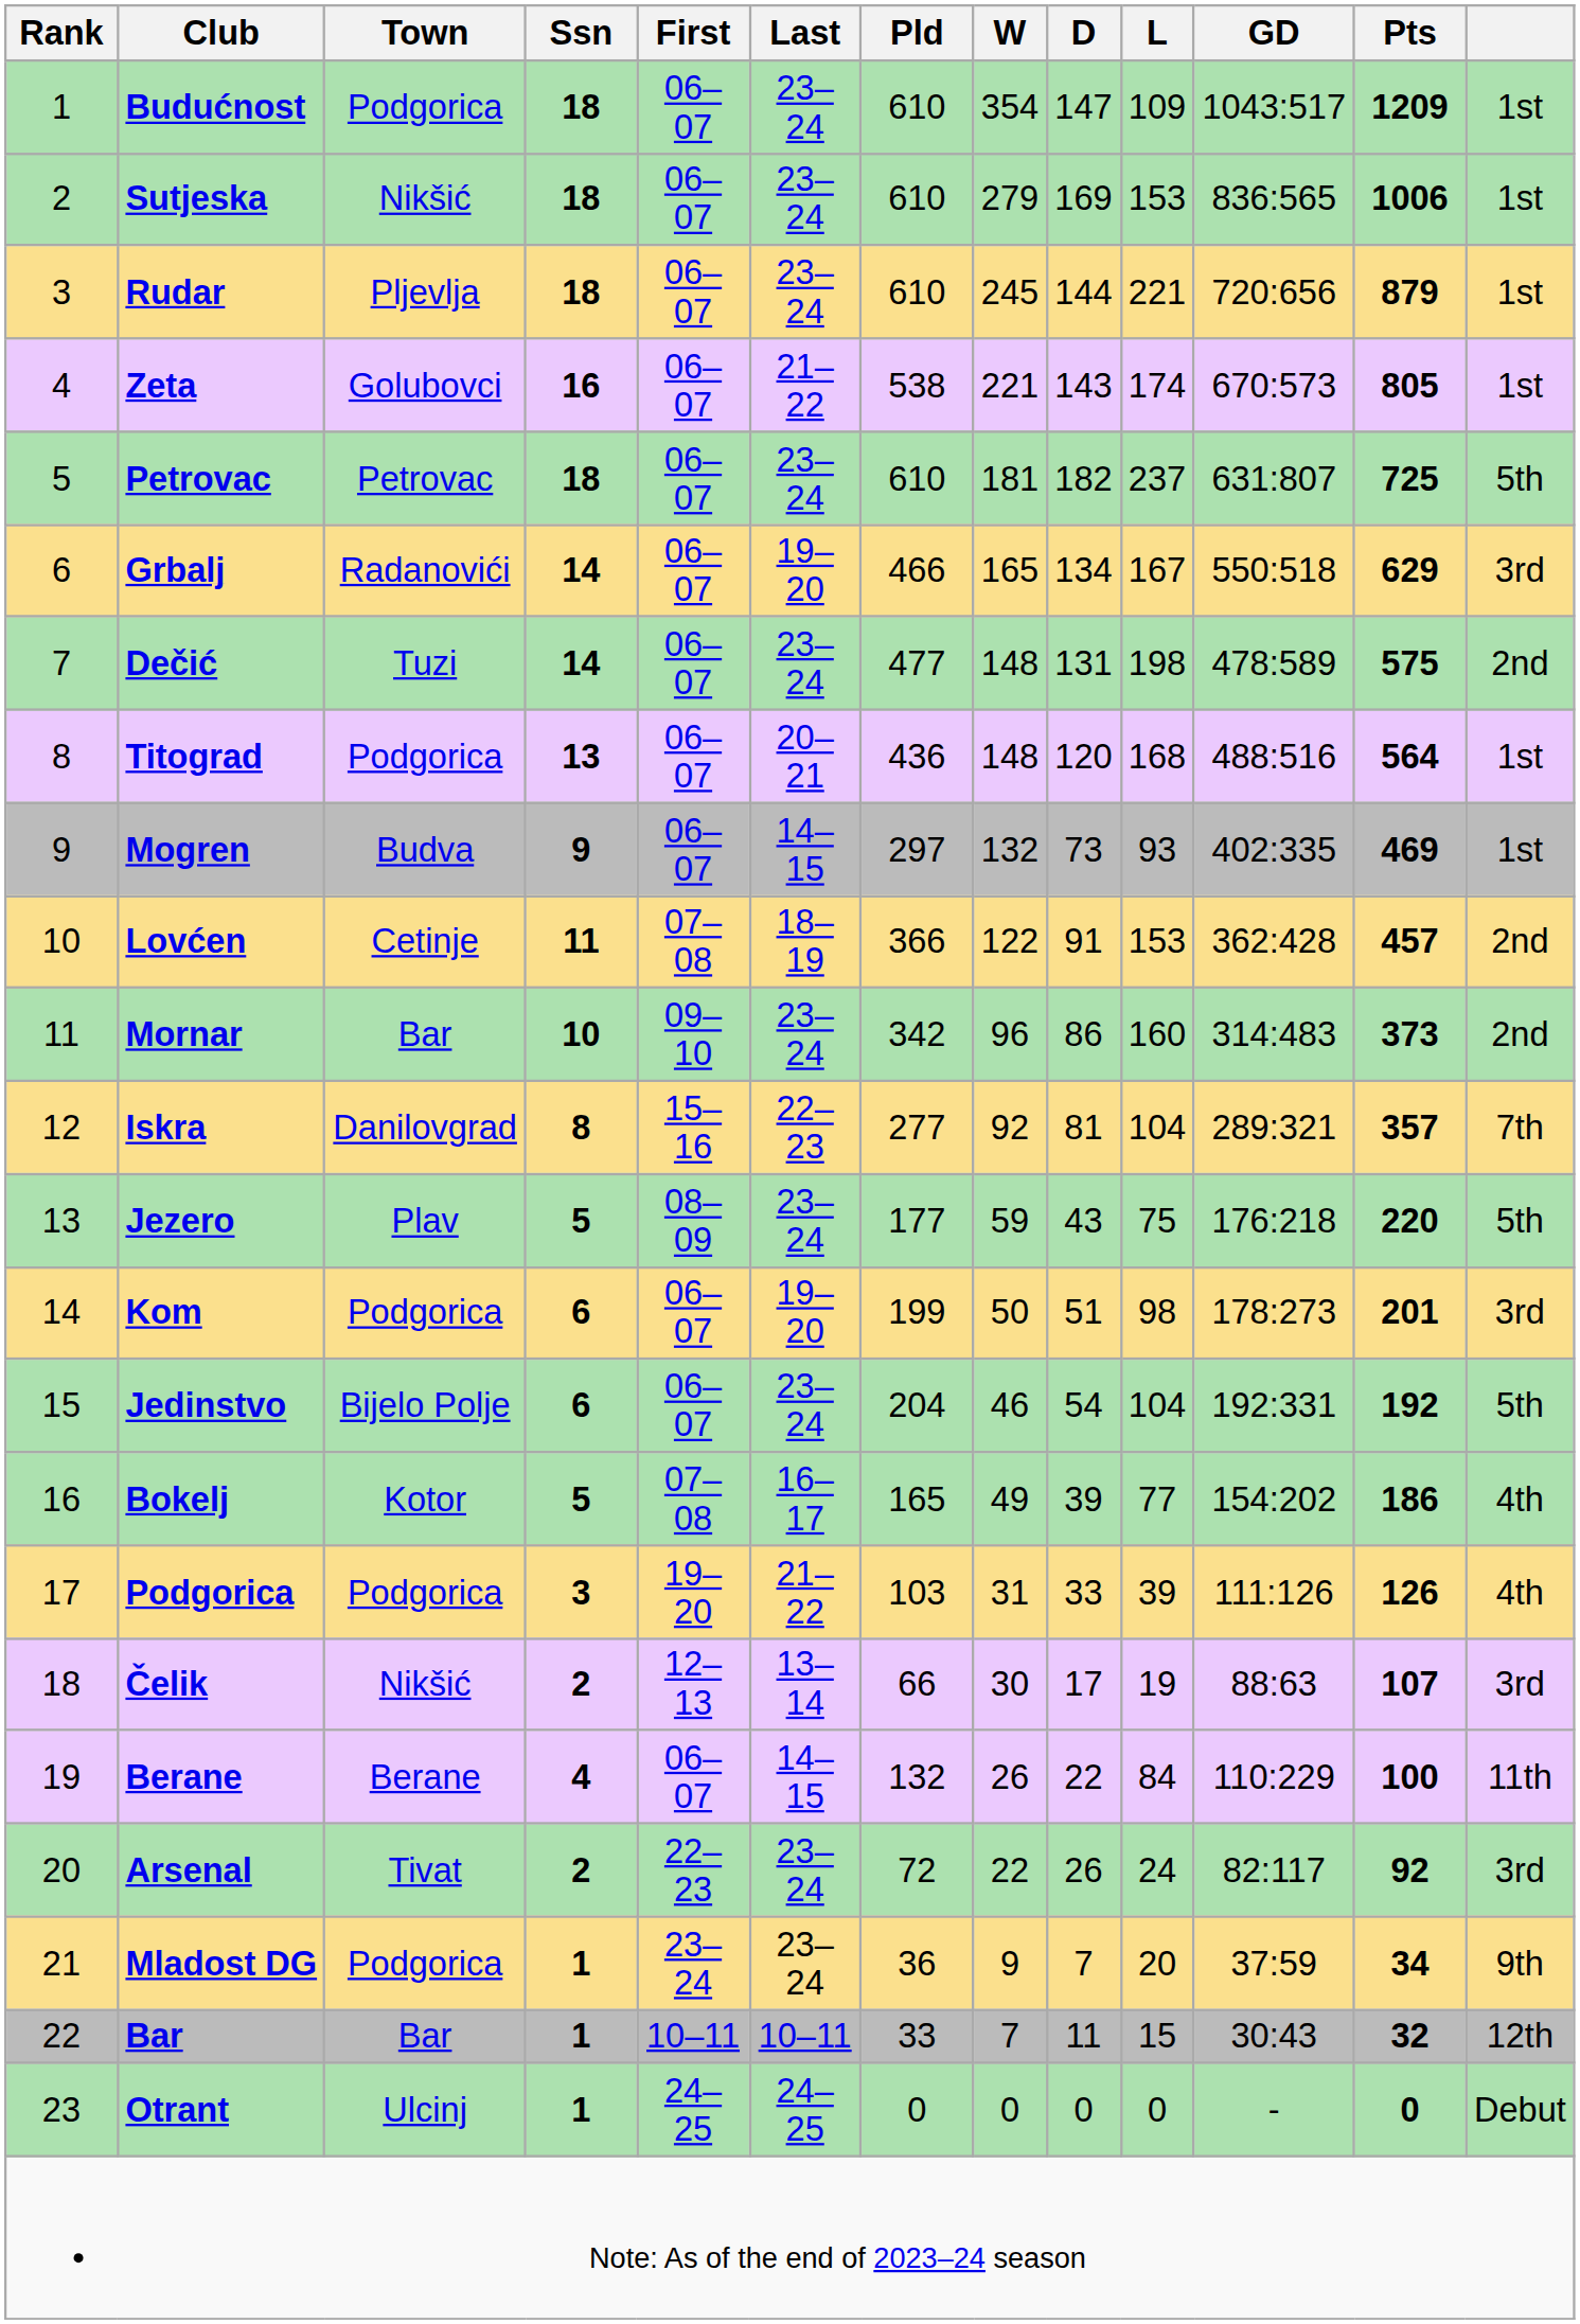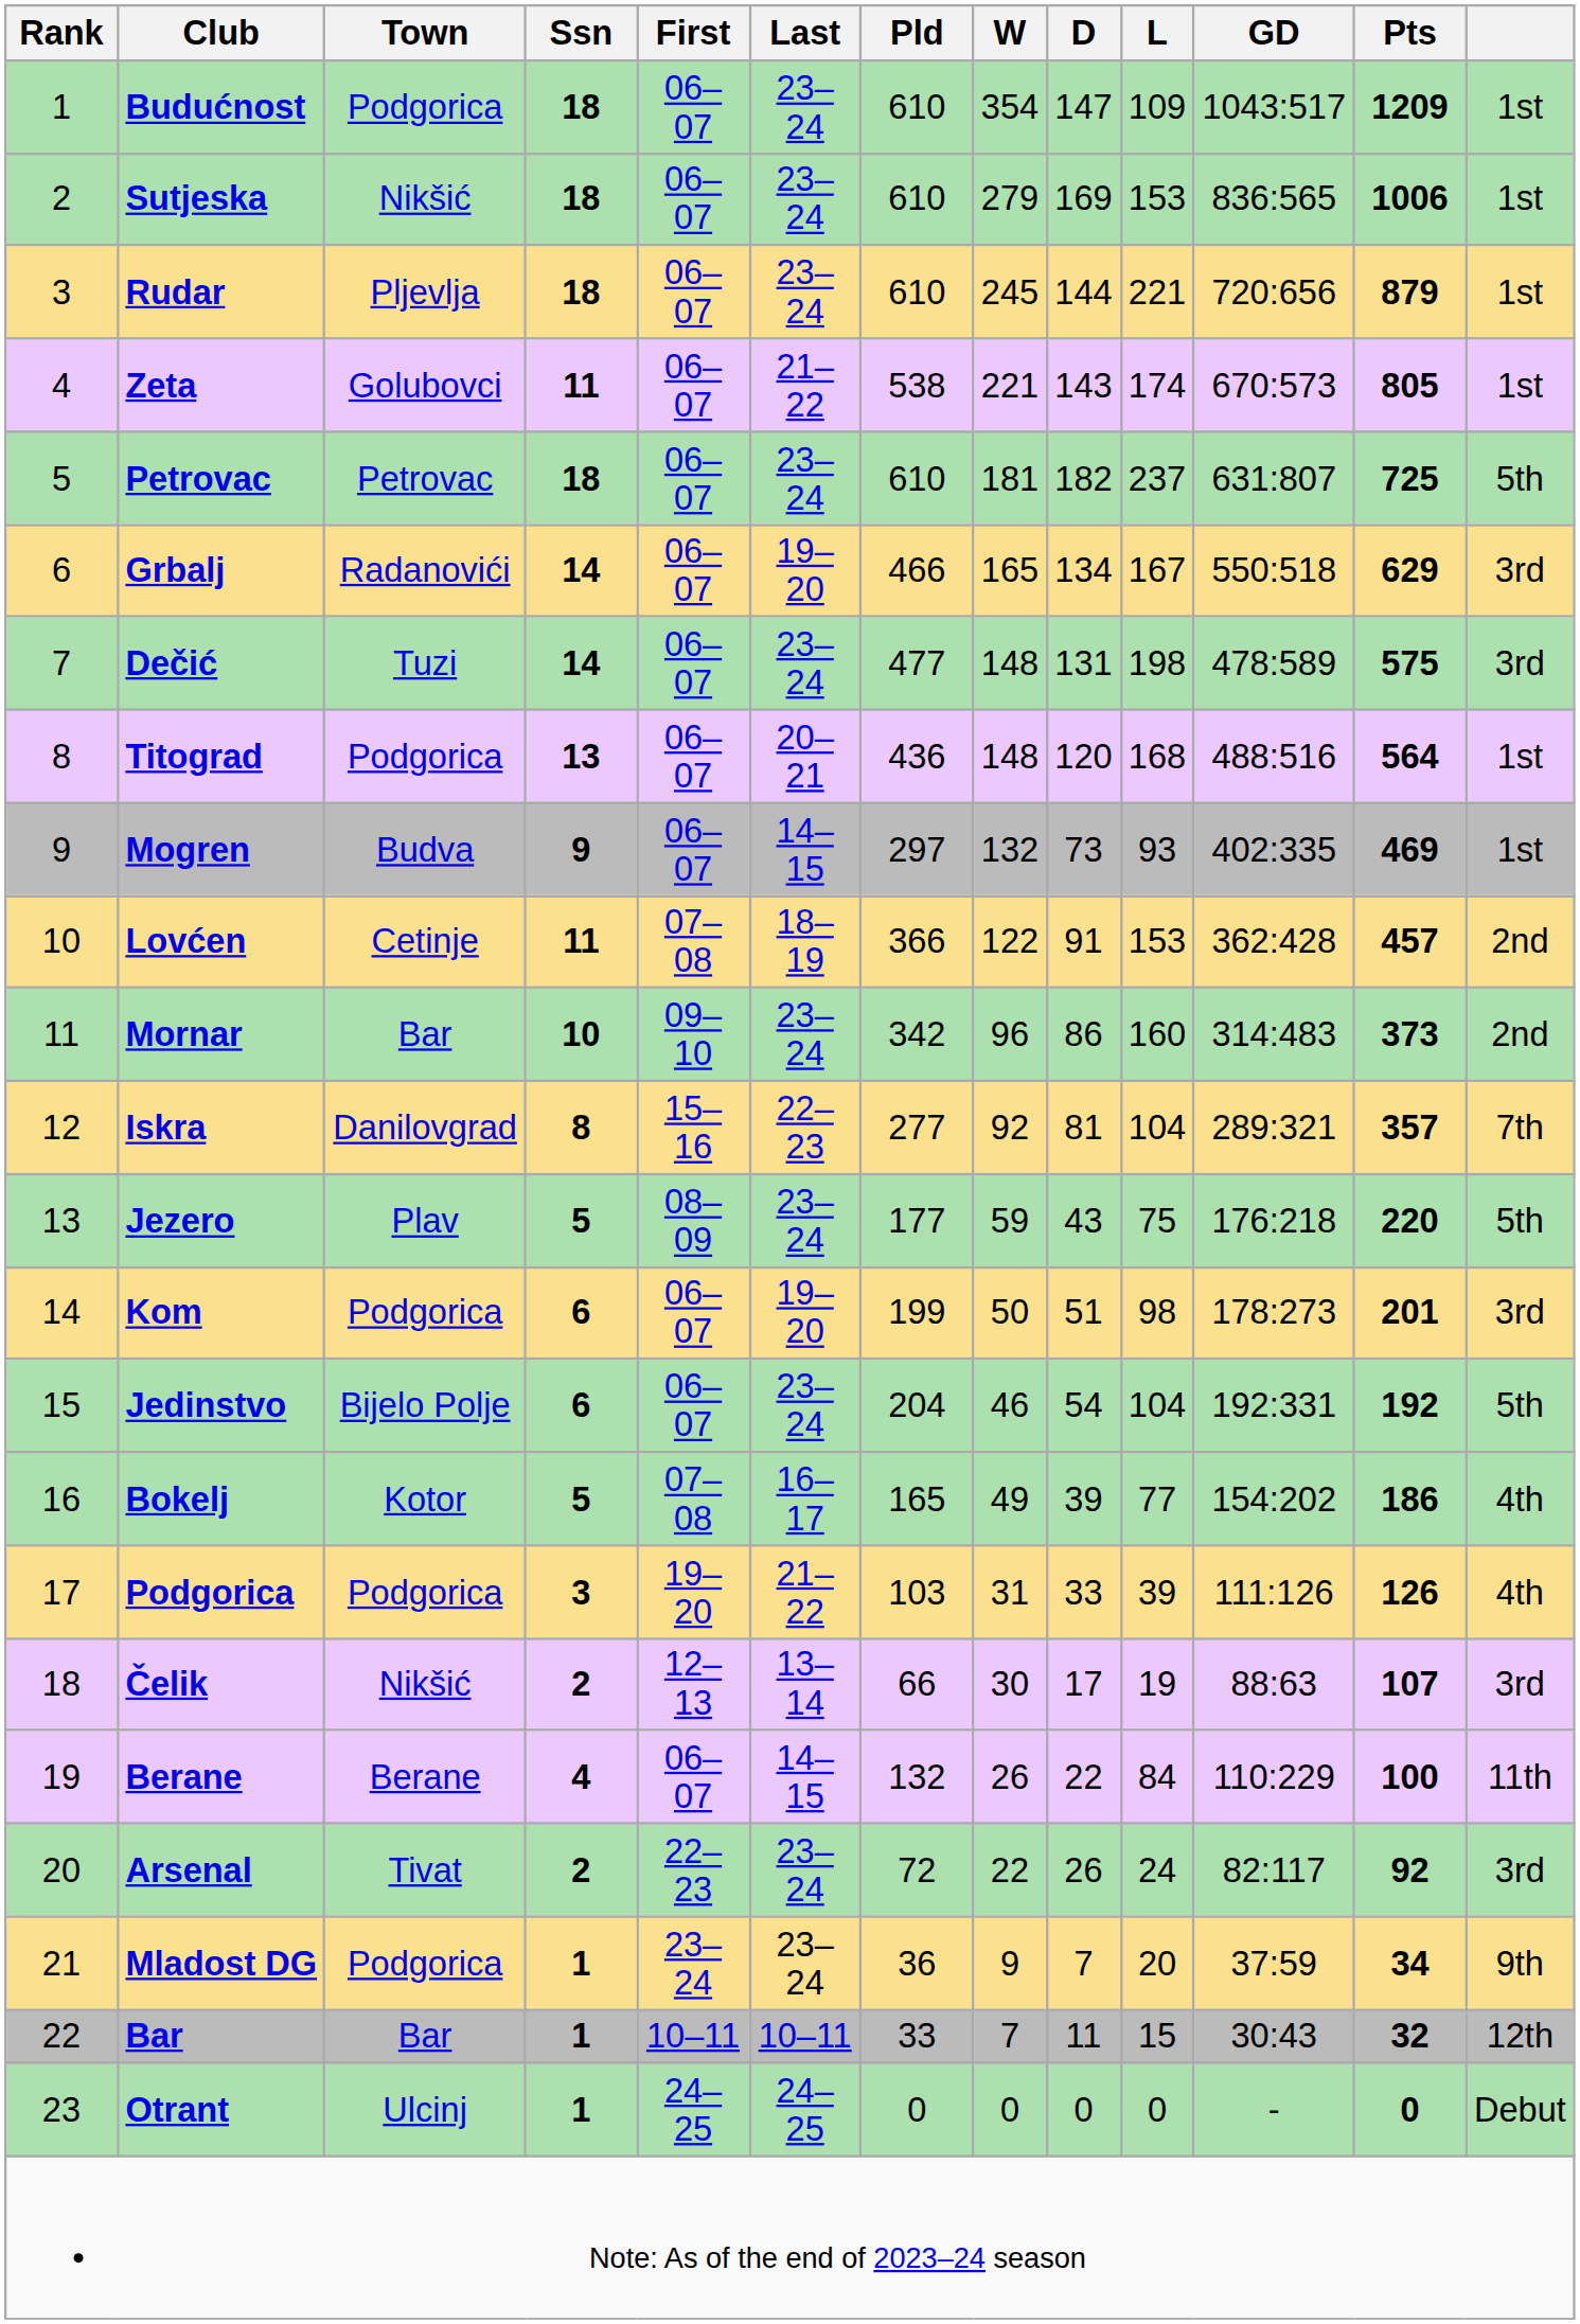Zeta | Ssn: 16 -> 11
Dečić | column 13: 2nd -> 3rd
